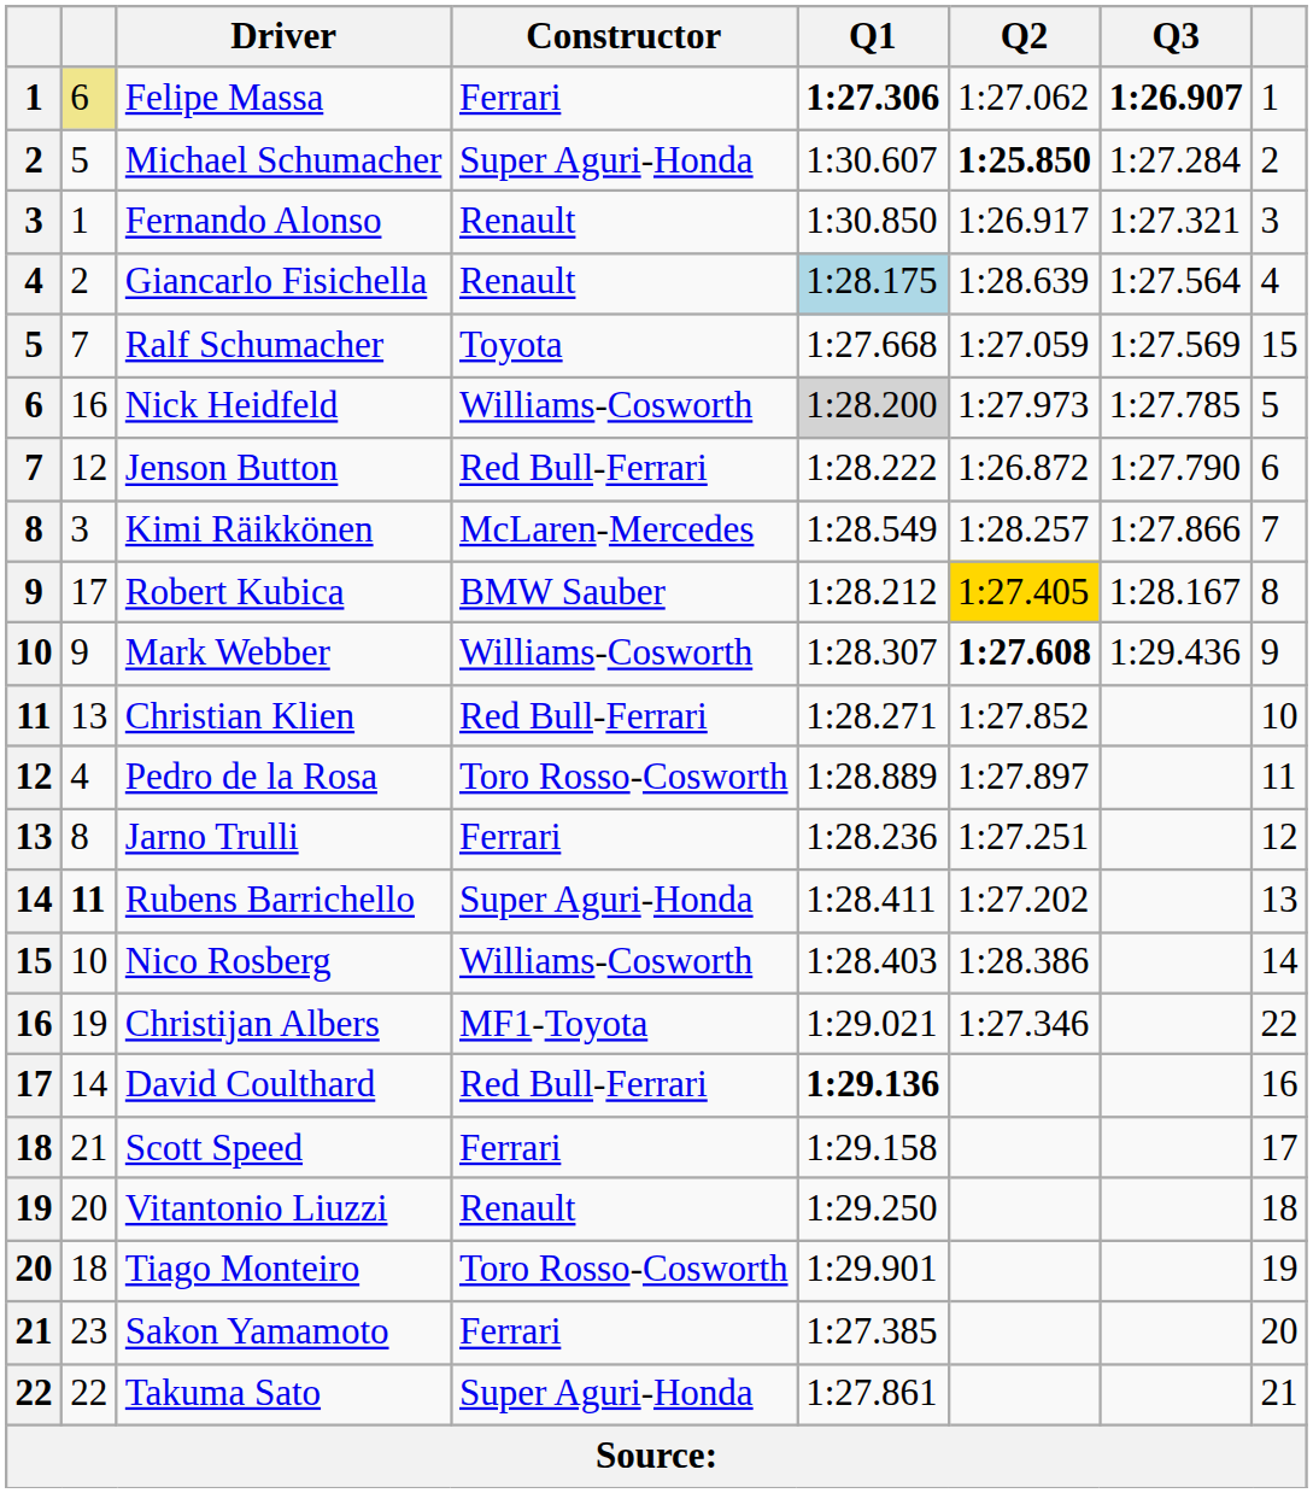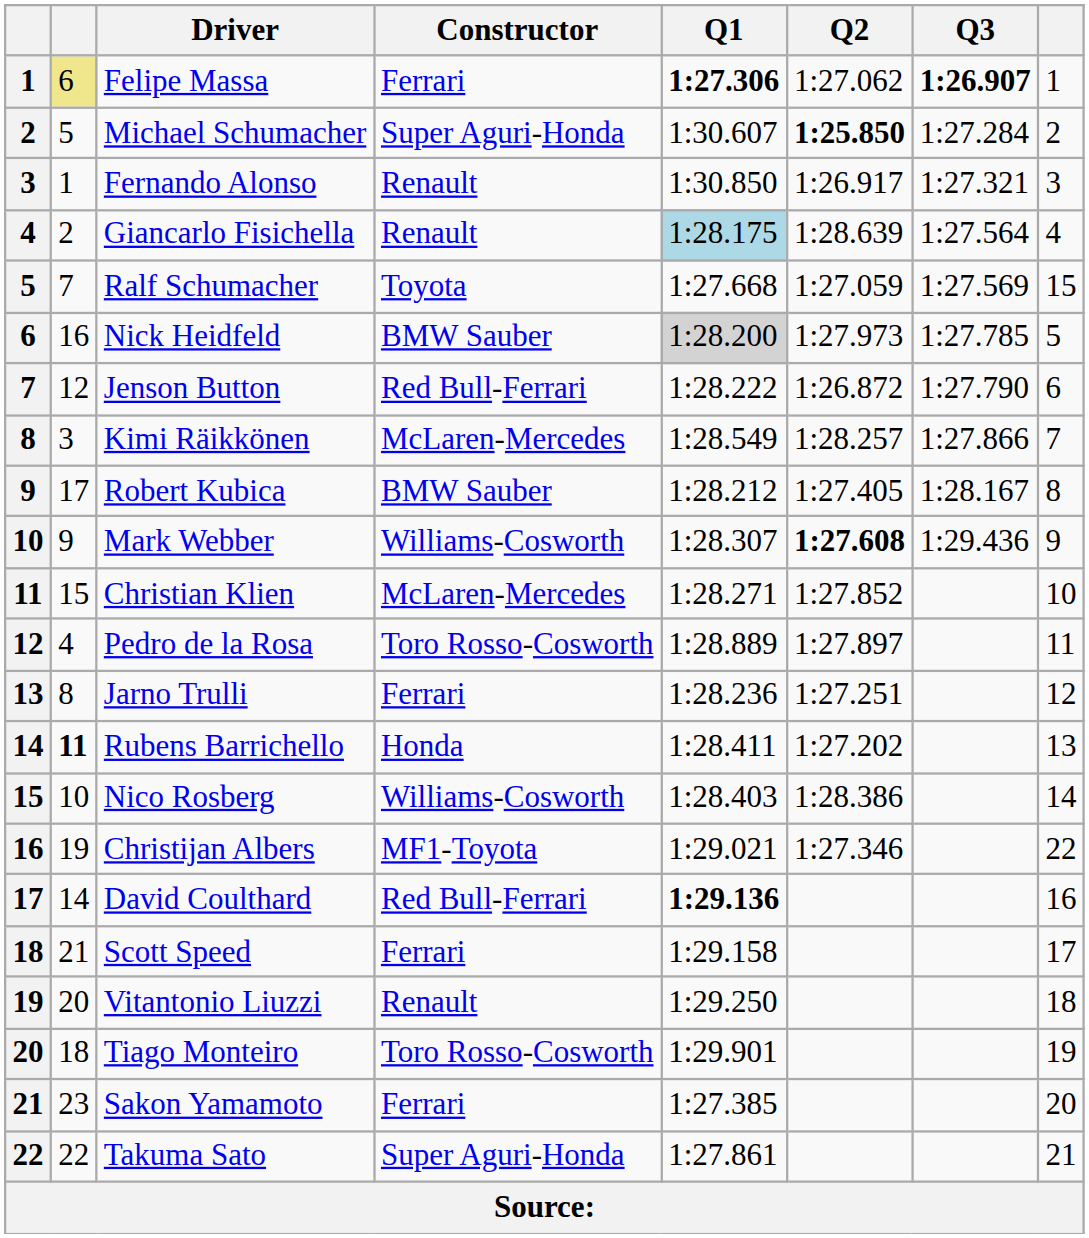Nick Heidfeld | Constructor: Williams-Cosworth -> BMW Sauber
Robert Kubica | Q2: gold background -> no background
Christian Klien | column 2: 13 -> 15
Christian Klien | Constructor: Red Bull-Ferrari -> McLaren-Mercedes
Rubens Barrichello | Constructor: Super Aguri-Honda -> Honda
